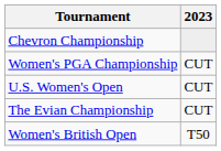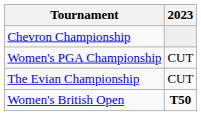- row: U.S. Women's Open | CUT
Women's British Open | 2023: normal -> bold
